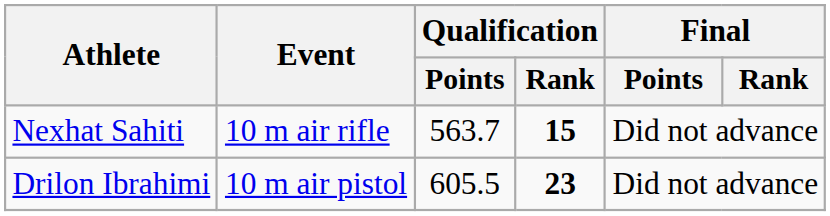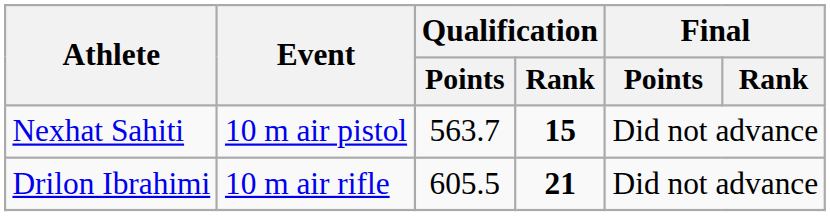Nexhat Sahiti | Event: 10 m air rifle -> 10 m air pistol
Drilon Ibrahimi | Event: 10 m air pistol -> 10 m air rifle
Drilon Ibrahimi | Qualification / Rank: 23 -> 21
